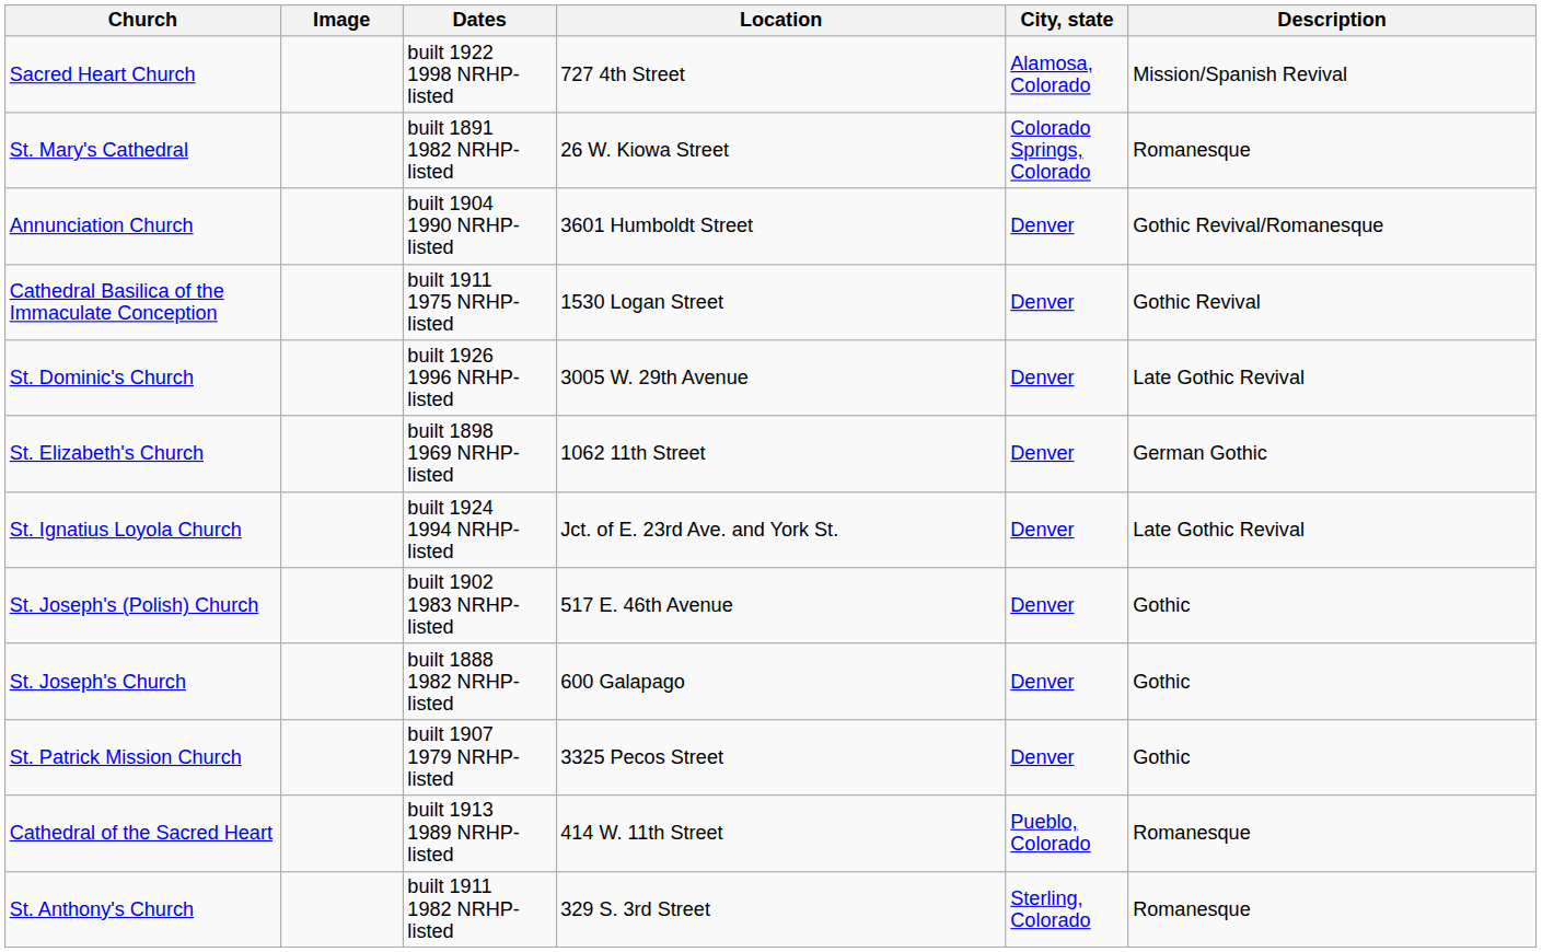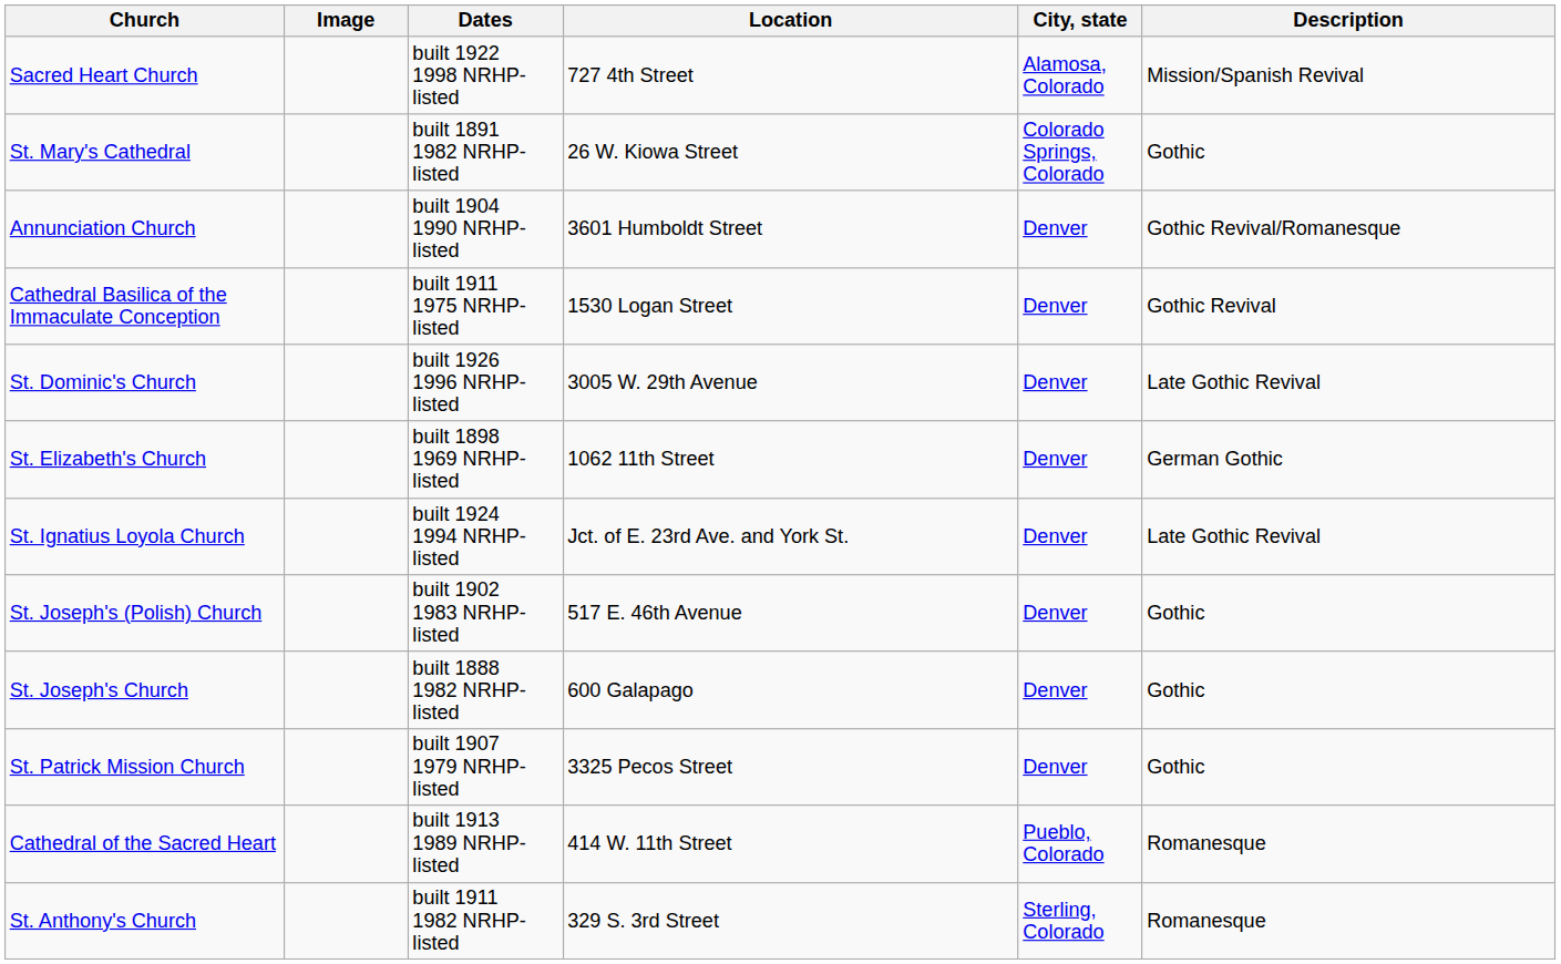St. Mary's Cathedral | Description: Romanesque -> Gothic
